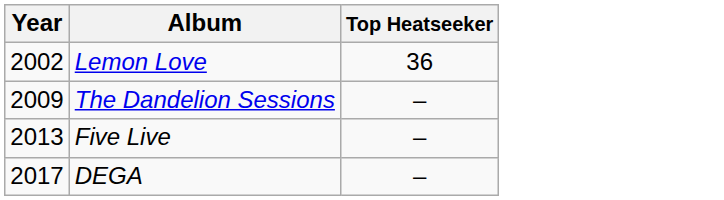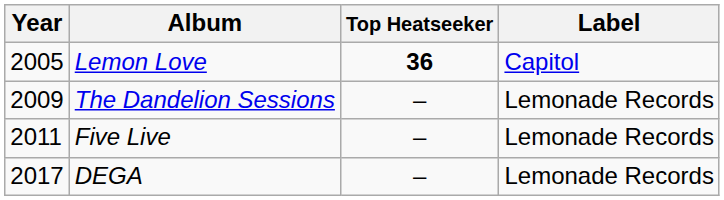+ column: Label | Capitol | Lemonade Records | Lemonade Records | Lemonade Records
Lemon Love | Year: 2002 -> 2005
Lemon Love | Top Heatseeker: normal -> bold
Five Live | Year: 2013 -> 2011
